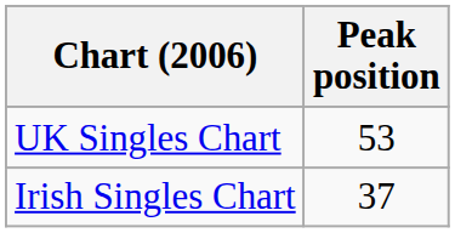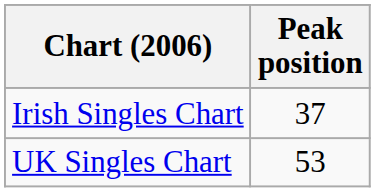rows swapped: Irish Singles Chart <-> UK Singles Chart
